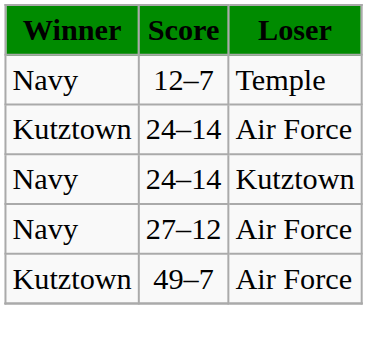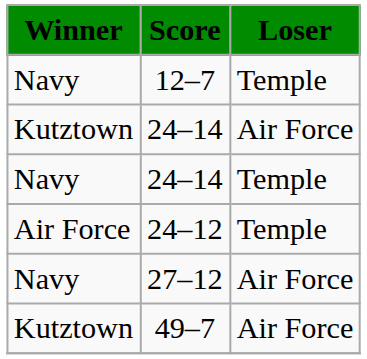Navy / 24–14 | Loser: Kutztown -> Temple
+ row: Air Force | 24–12 | Temple
